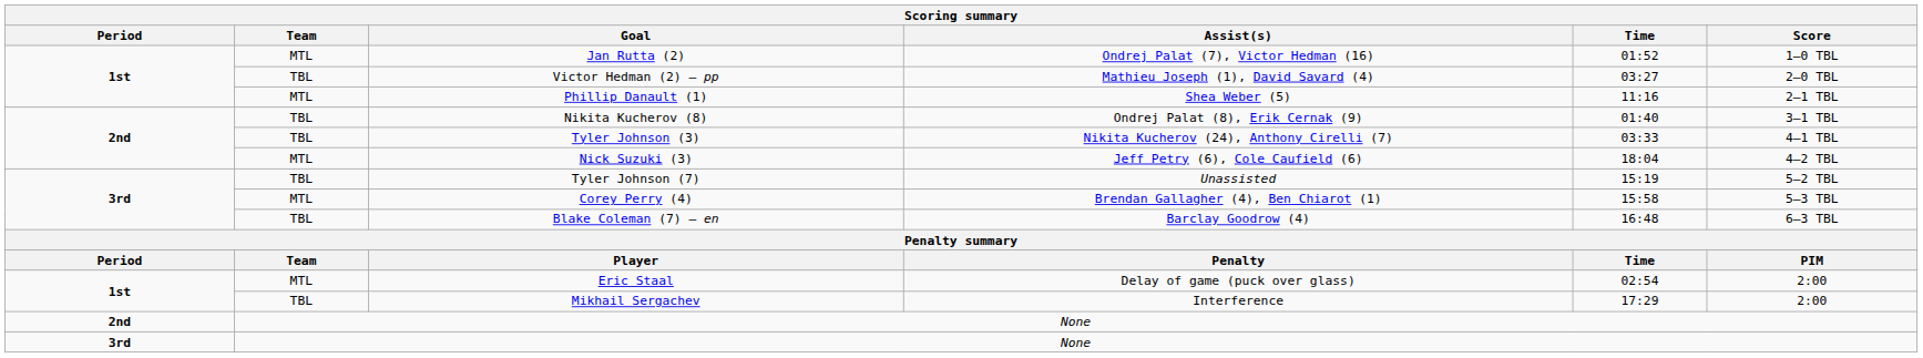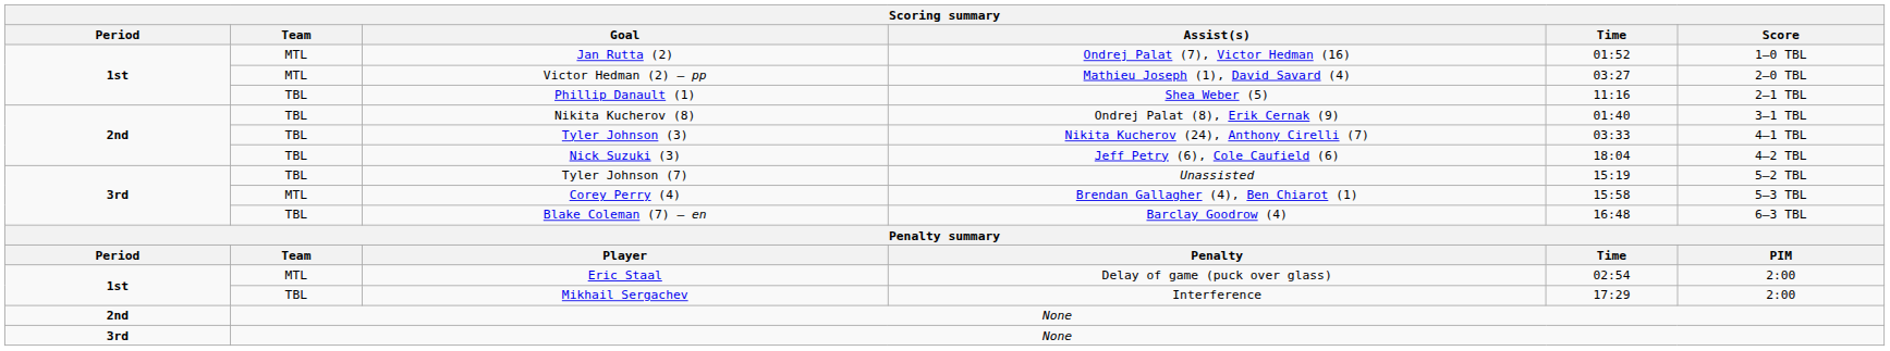Victor Hedman (2) – pp | Team: TBL -> MTL
Phillip Danault (1) | Team: MTL -> TBL
Nick Suzuki (3) | Team: MTL -> TBL
